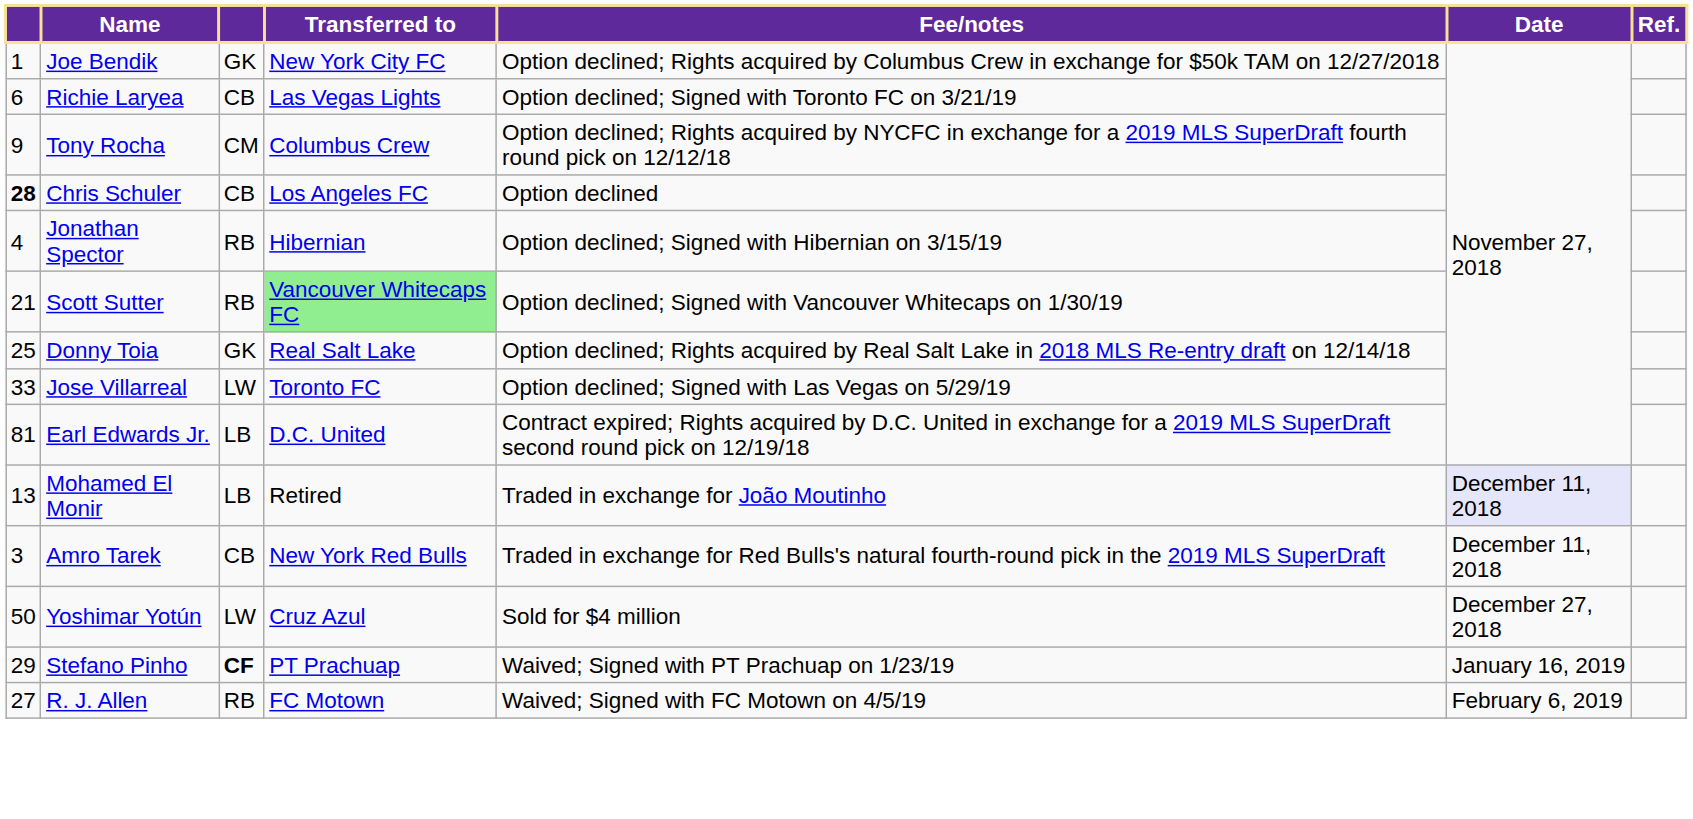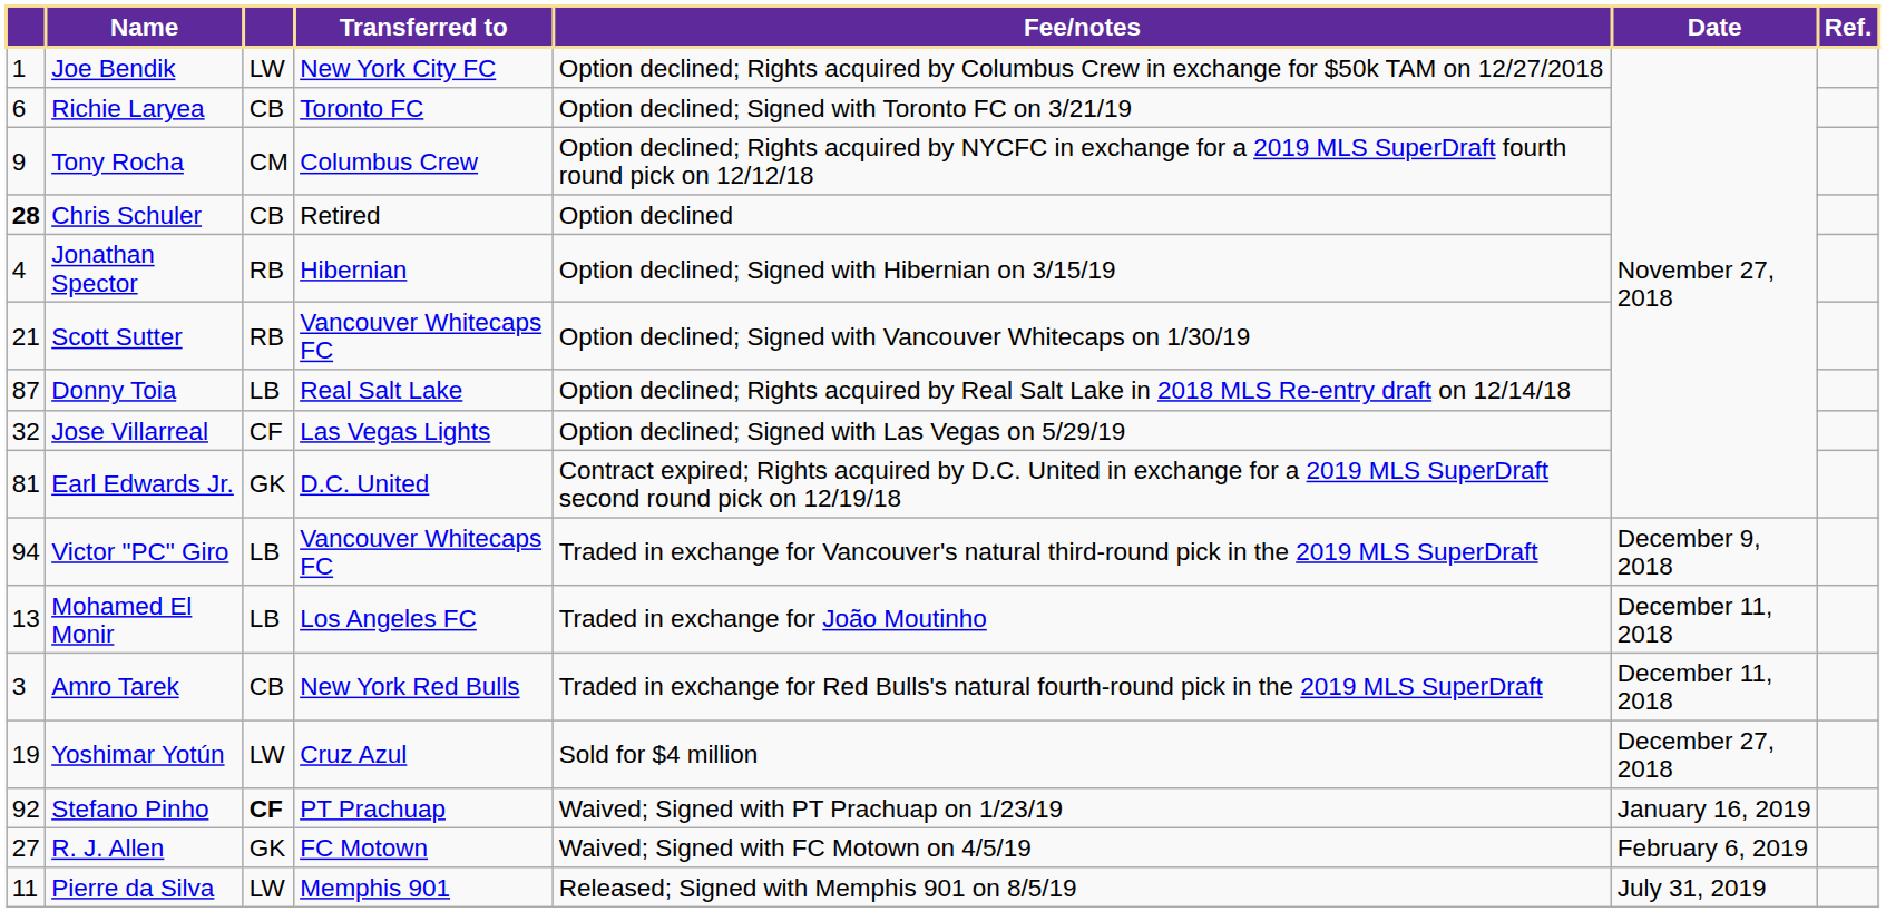Joe Bendik | column 3: GK -> LW
Richie Laryea | Transferred to: Las Vegas Lights -> Toronto FC
Chris Schuler | Transferred to: Los Angeles FC -> Retired
Scott Sutter | Transferred to: lightgreen background -> no background
Donny Toia | column 1: 25 -> 87
Donny Toia | column 3: GK -> LB
Jose Villarreal | column 1: 33 -> 32
Jose Villarreal | column 3: LW -> CF
Jose Villarreal | Transferred to: Toronto FC -> Las Vegas Lights
Earl Edwards Jr. | column 3: LB -> GK
+ row: 94 | Victor "PC" Giro | LB | Vancouver Whitecaps FC | Traded in exchange for Vancouver's natural third-round pick in the 2019 MLS SuperDraft | December 9, 2018
Mohamed El Monir | Transferred to: Retired -> Los Angeles FC
Mohamed El Monir | Date: lavender background -> no background
Yoshimar Yotún | column 1: 50 -> 19
Stefano Pinho | column 1: 29 -> 92
R. J. Allen | column 3: RB -> GK
+ row: 11 | Pierre da Silva | LW | Memphis 901 | Released; Signed with Memphis 901 on 8/5/19 | July 31, 2019
